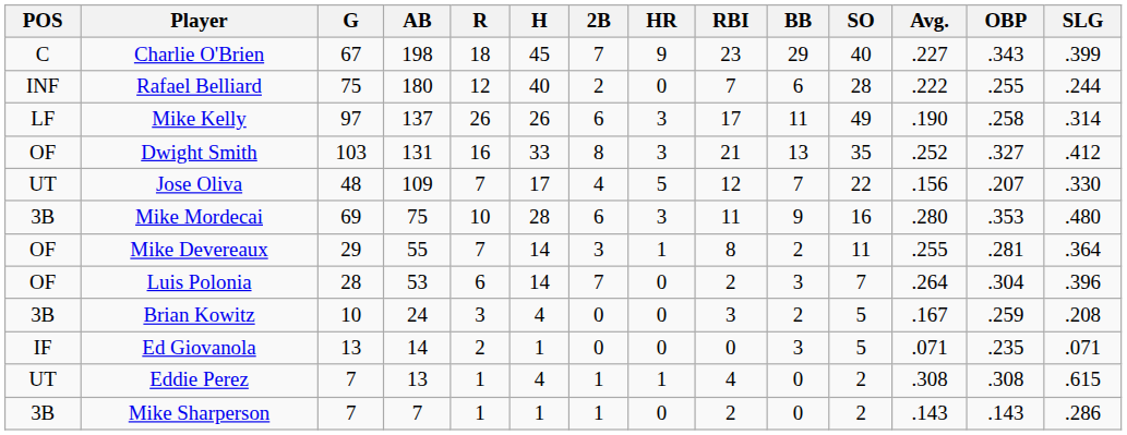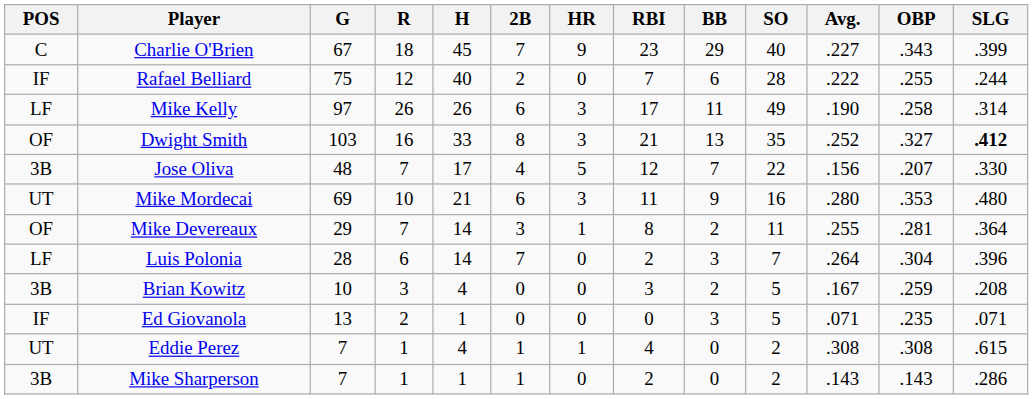- column: AB | 198 | 180 | 137 | 131 | 109 | 75 | 55 | 53 | 24 | 14 | 13 | 7
Rafael Belliard | POS: INF -> IF
Dwight Smith | SLG: normal -> bold
Jose Oliva | POS: UT -> 3B
Mike Mordecai | POS: 3B -> UT
Mike Mordecai | H: 28 -> 21
Luis Polonia | POS: OF -> LF
